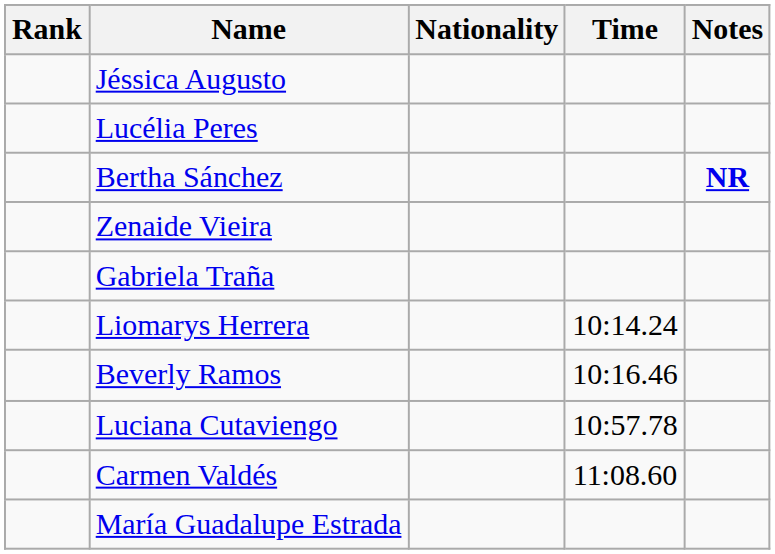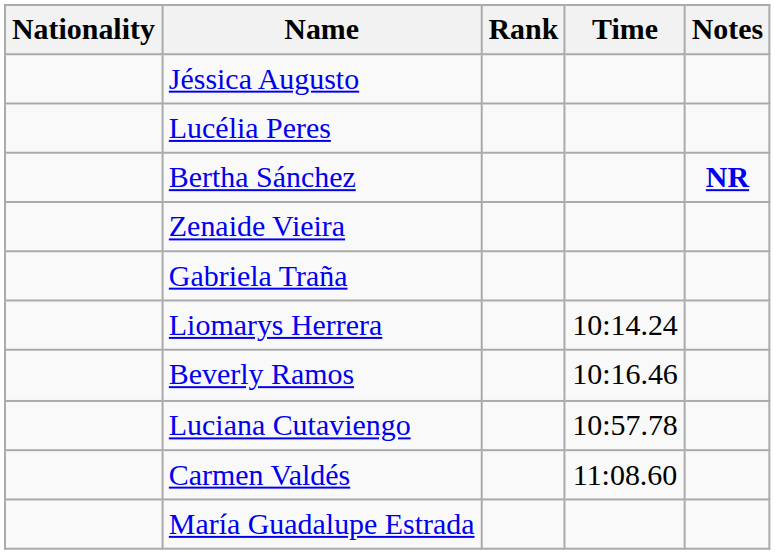columns swapped: Rank <-> Nationality
